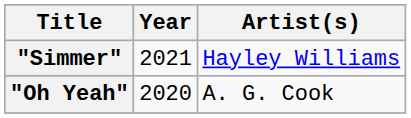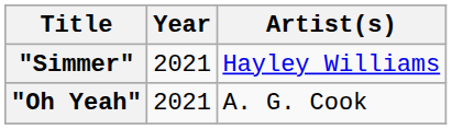"Oh Yeah" | Year: 2020 -> 2021
